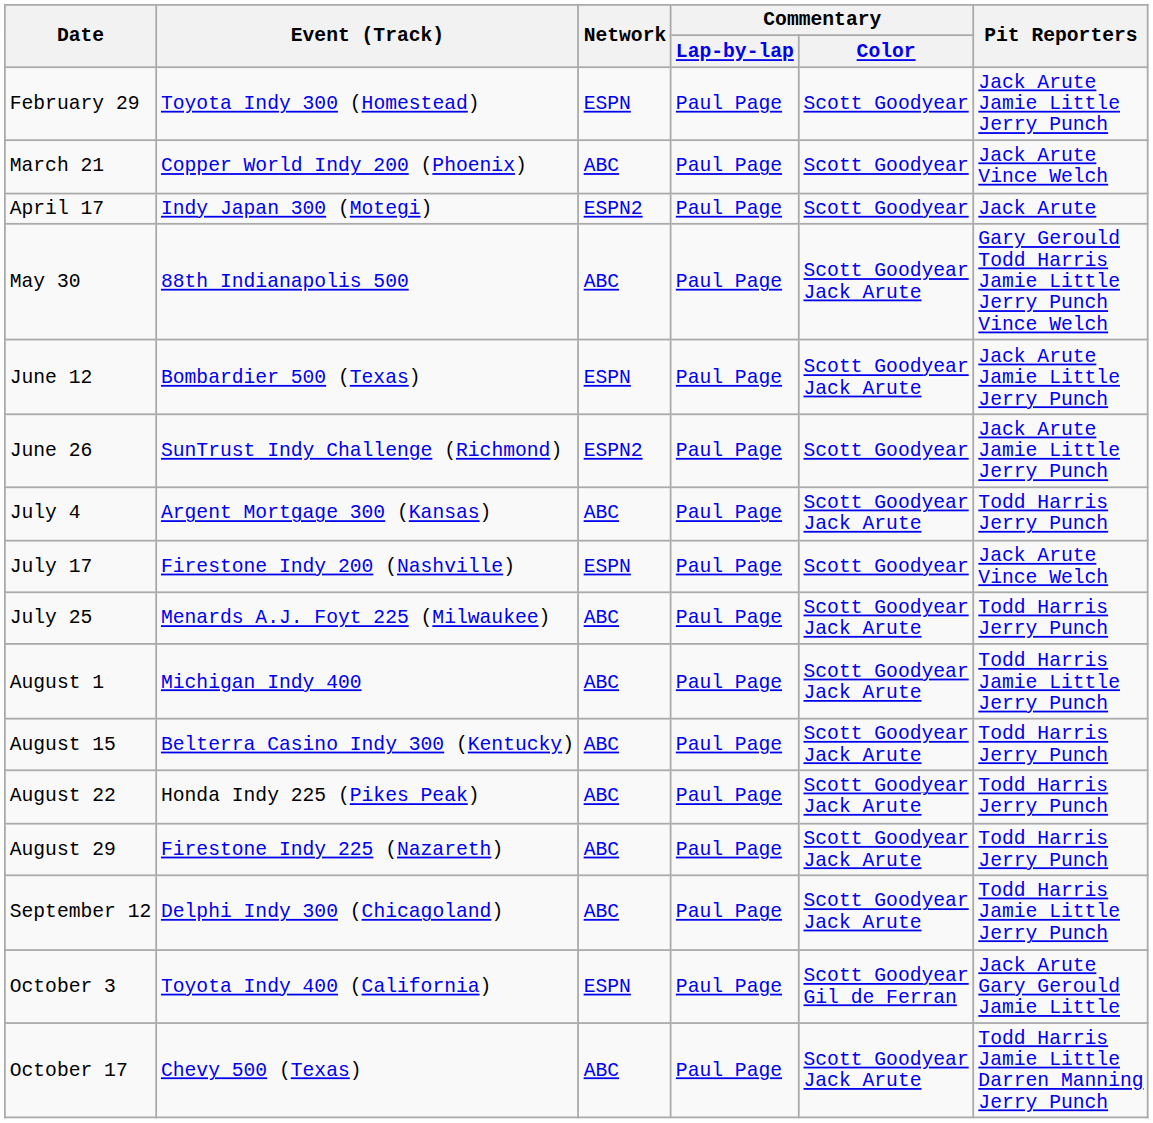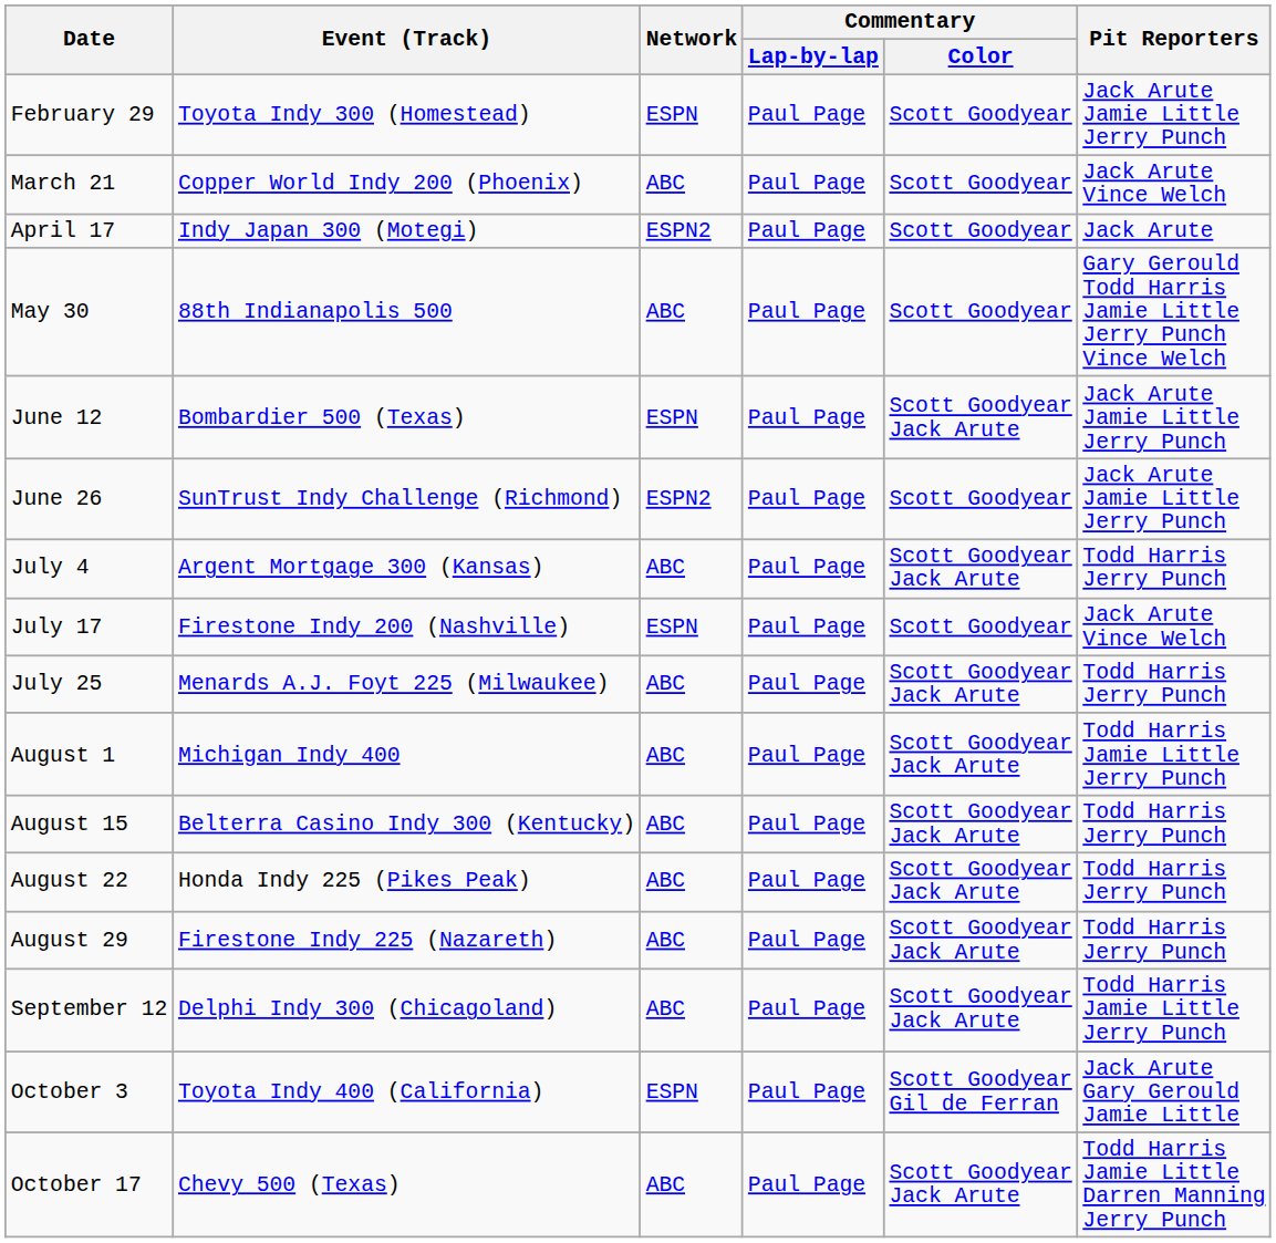May 30 | Commentary / Color: Scott Goodyear Jack Arute -> Scott Goodyear
